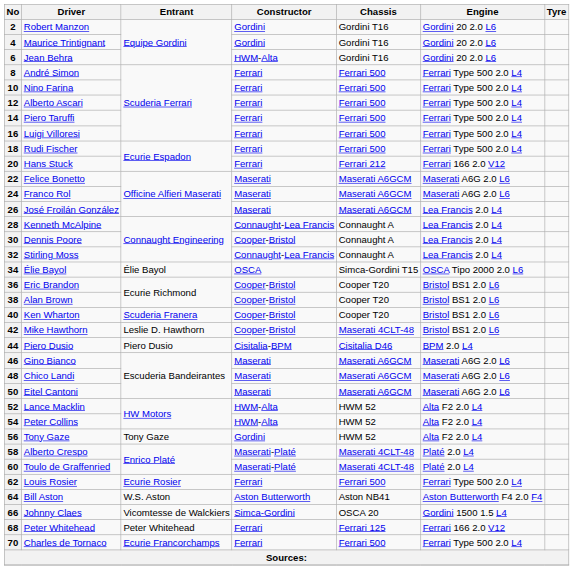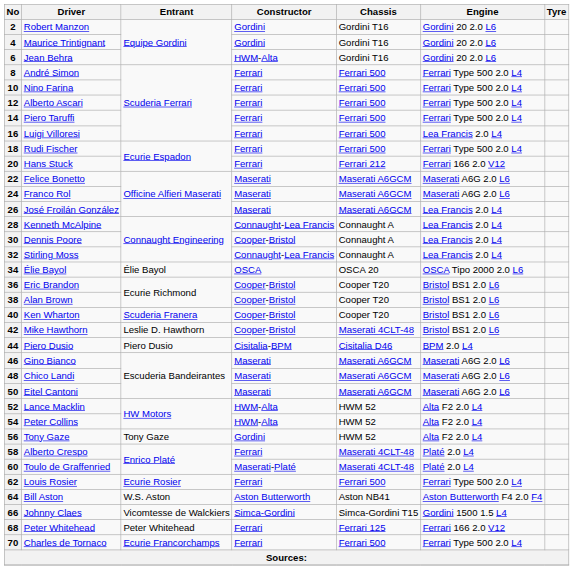16 | Engine: Ferrari Type 500 2.0 L4 -> Lea Francis 2.0 L4
34 | Chassis: Simca-Gordini T15 -> OSCA 20
58 | Constructor: Maserati-Platé -> Ferrari
66 | Chassis: OSCA 20 -> Simca-Gordini T15
